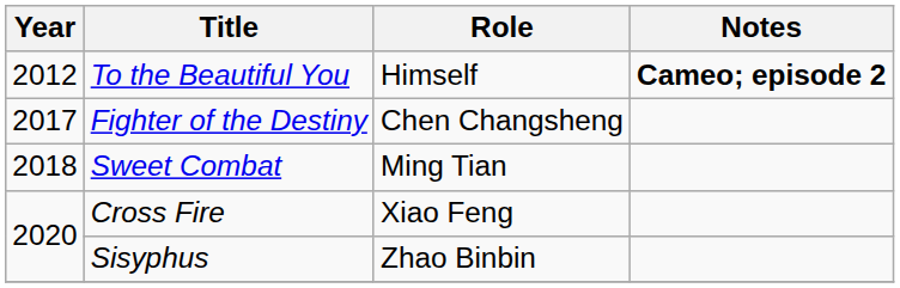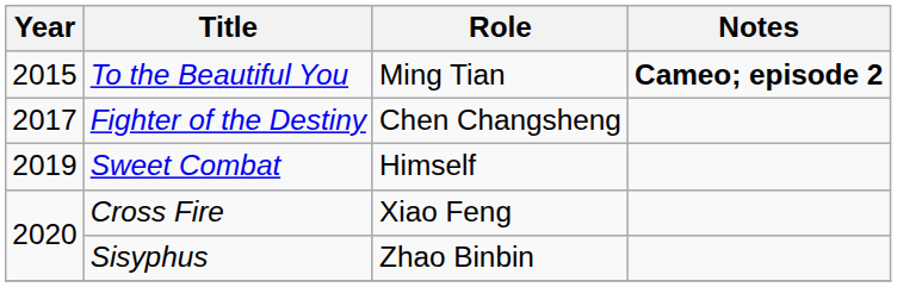To the Beautiful You | Year: 2012 -> 2015
To the Beautiful You | Role: Himself -> Ming Tian
Sweet Combat | Year: 2018 -> 2019
Sweet Combat | Role: Ming Tian -> Himself
